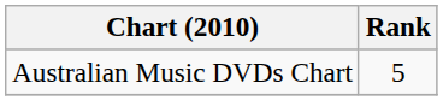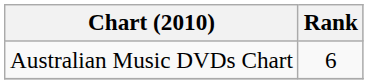Australian Music DVDs Chart | Rank: 5 -> 6
